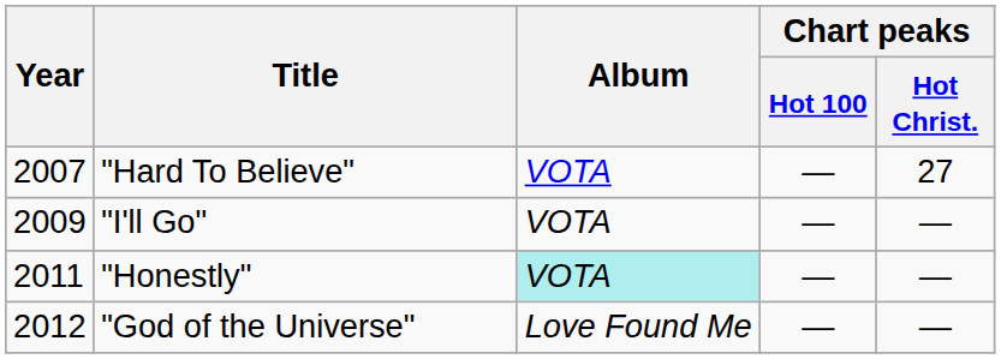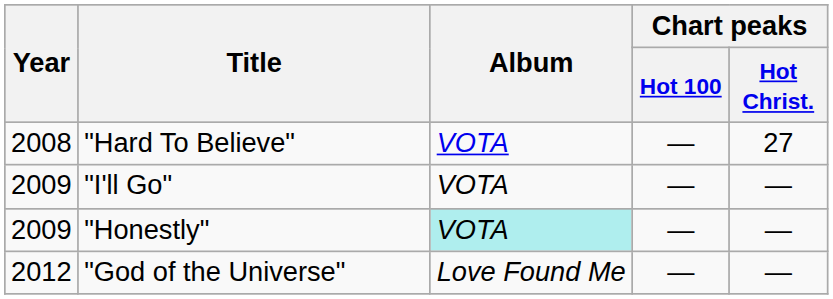"Hard To Believe" | Year: 2007 -> 2008
"Honestly" | Year: 2011 -> 2009
